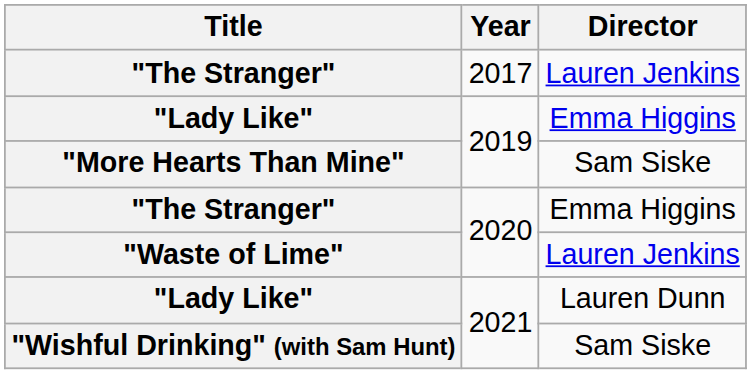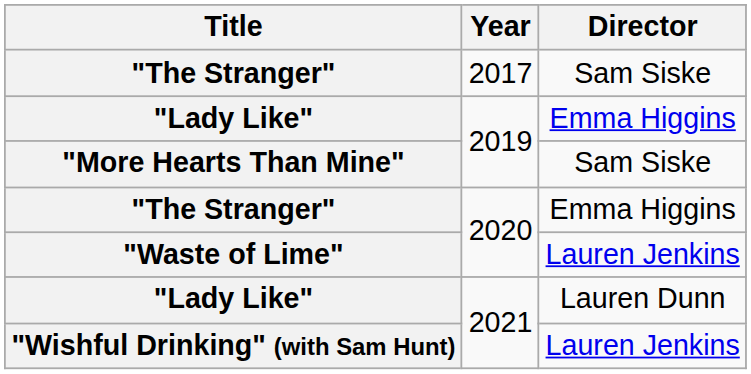"The Stranger" / 2017 | Director: Lauren Jenkins -> Sam Siske
"Wishful Drinking" (with Sam Hunt) | Director: Sam Siske -> Lauren Jenkins
